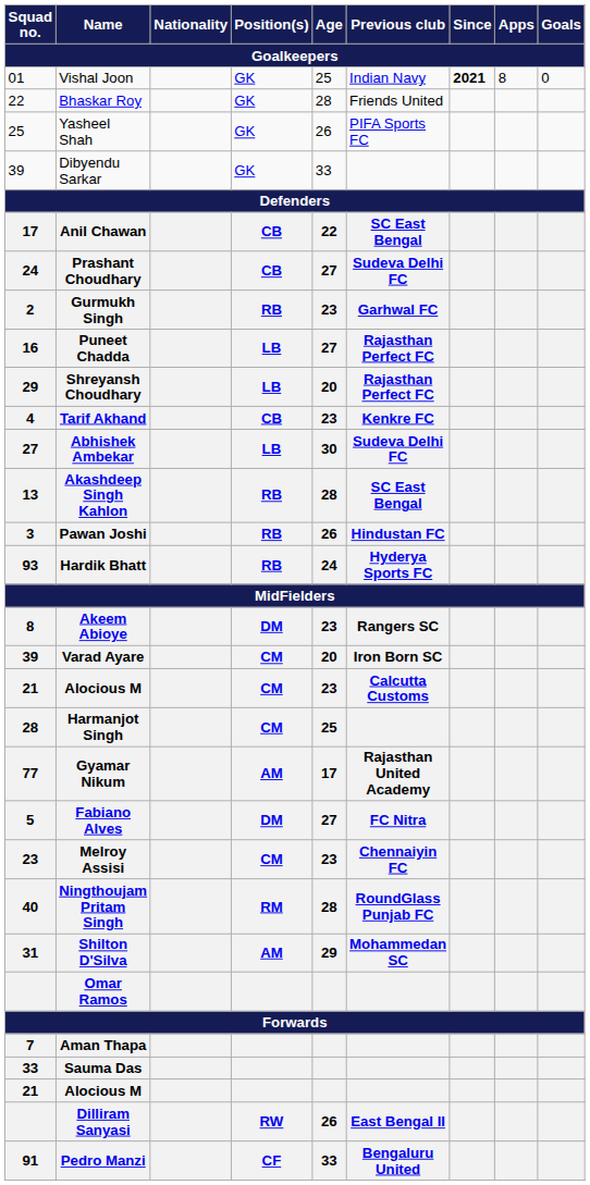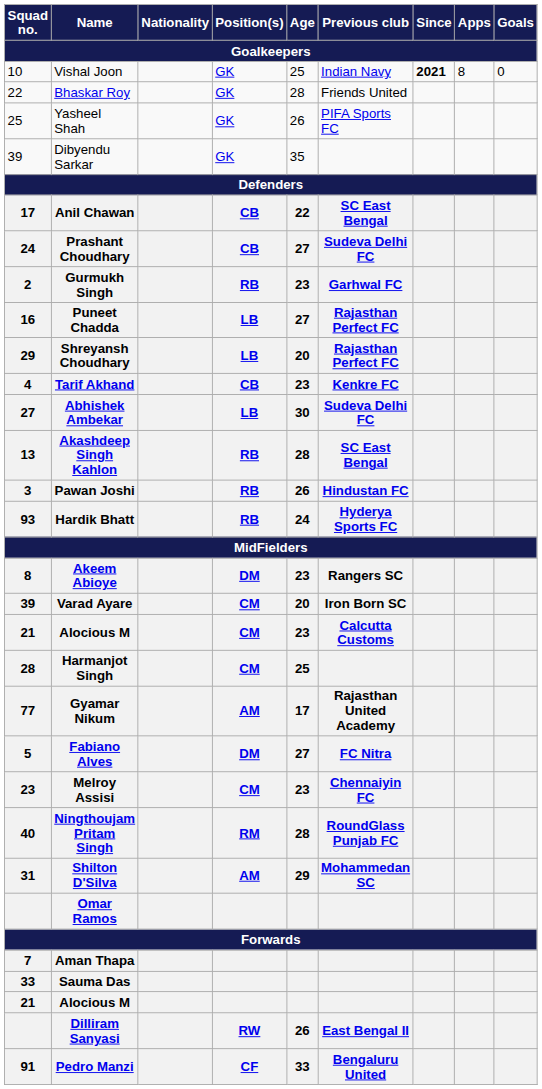Vishal Joon | Squad no. / Goalkeepers: 01 -> 10
Dibyendu Sarkar | Age / Goalkeepers: 33 -> 35
